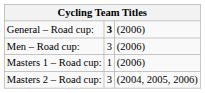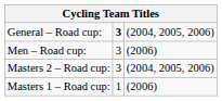General – Road cup: | column 3: (2006) -> (2004, 2005, 2006)
rows swapped: Masters 1 – Road cup: <-> Masters 2 – Road cup:
